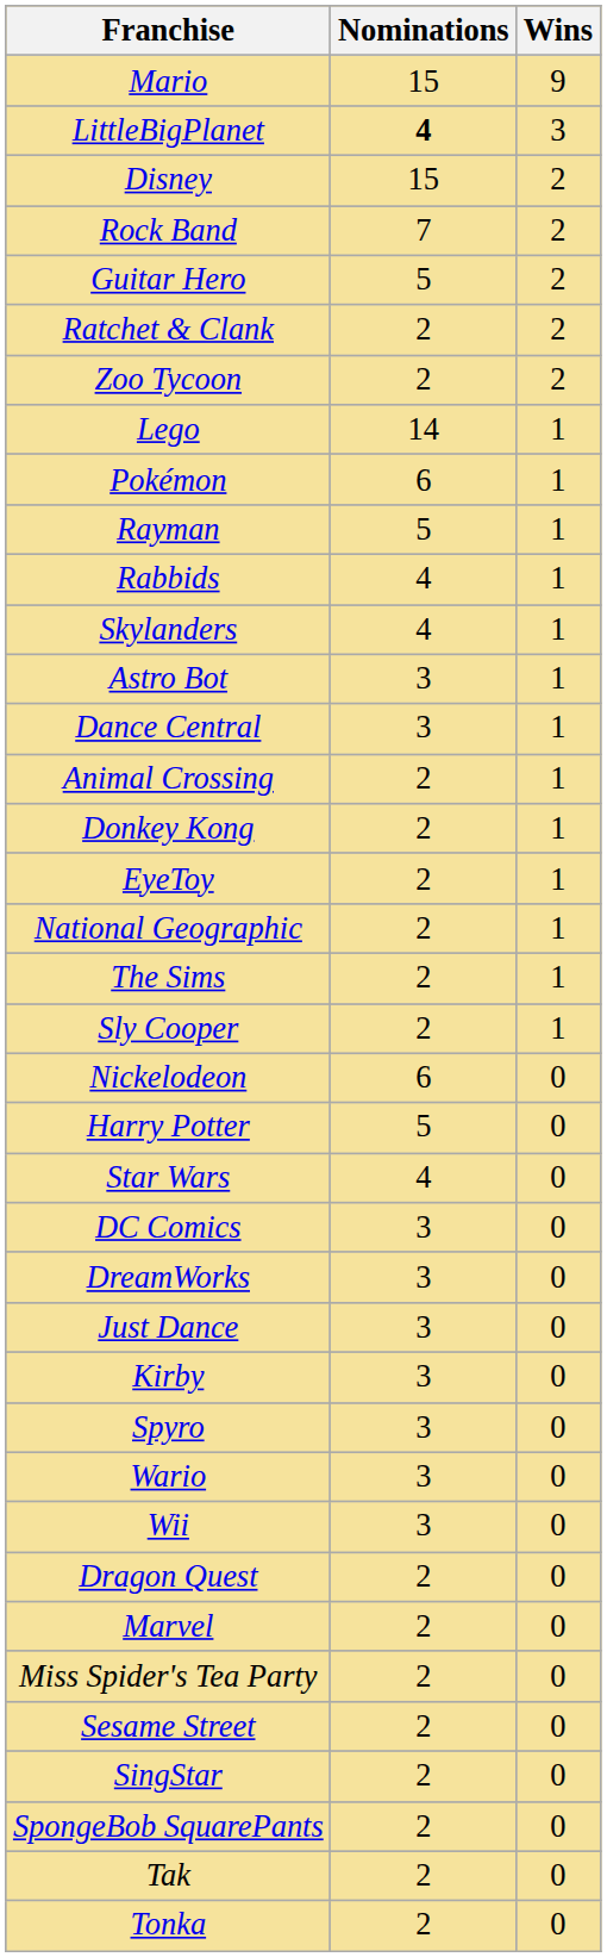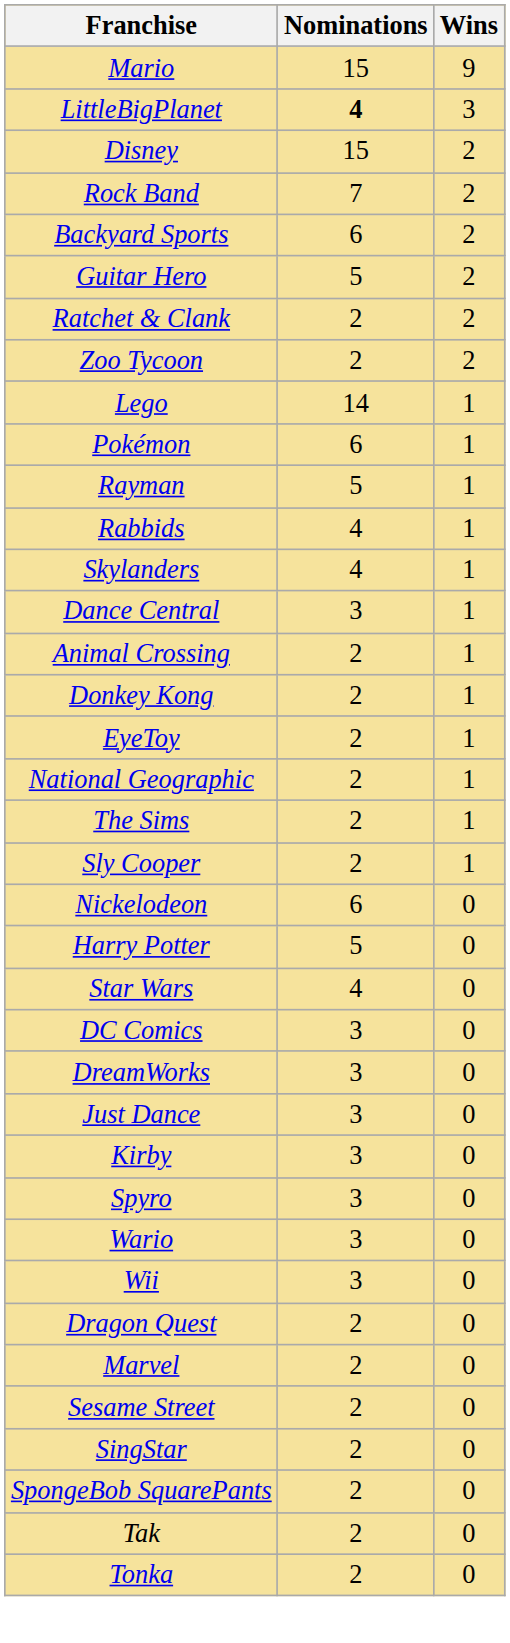+ row: Backyard Sports | 6 | 2
- row: Astro Bot | 3 | 1
- row: Miss Spider's Tea Party | 2 | 0
